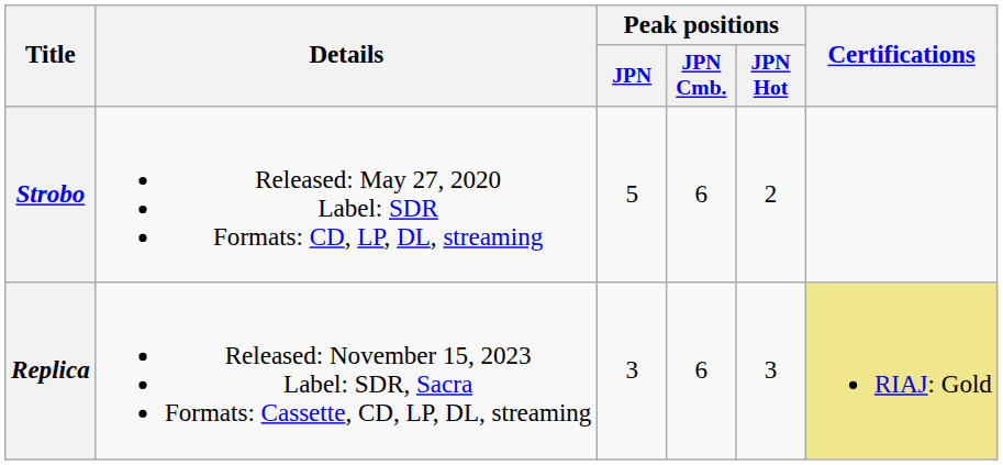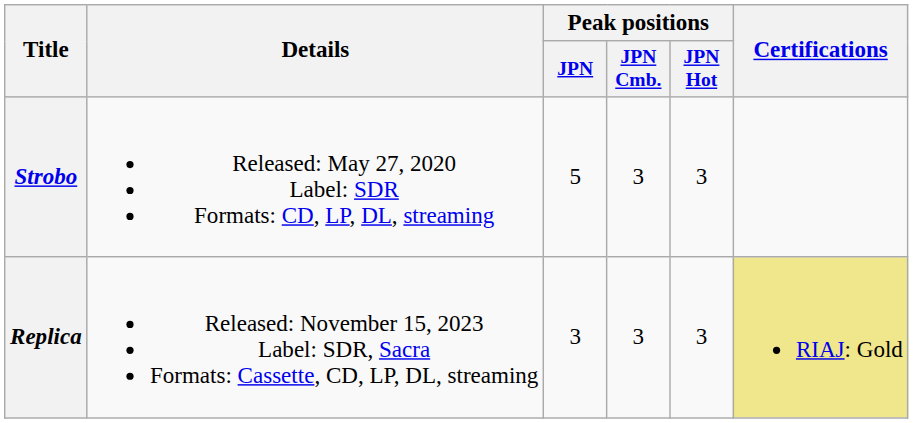Strobo | Peak positions / JPN Cmb.: 6 -> 3
Strobo | Peak positions / JPN Hot: 2 -> 3
Replica | Peak positions / JPN Cmb.: 6 -> 3
